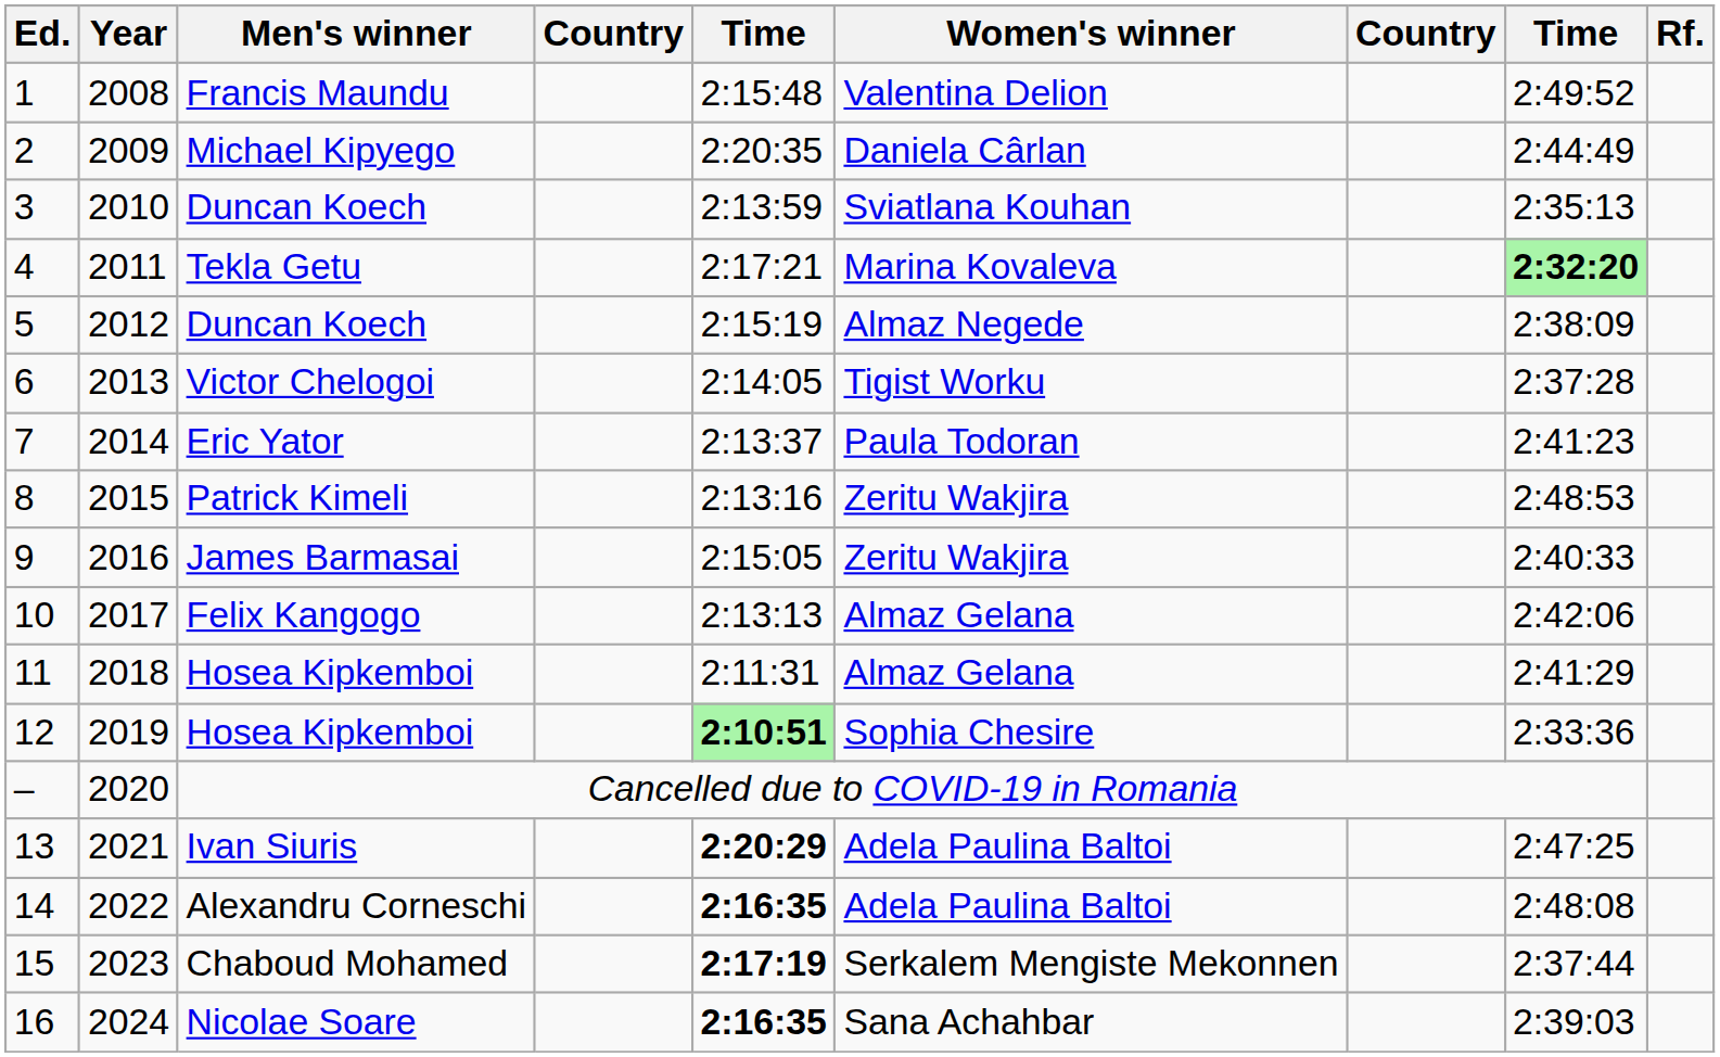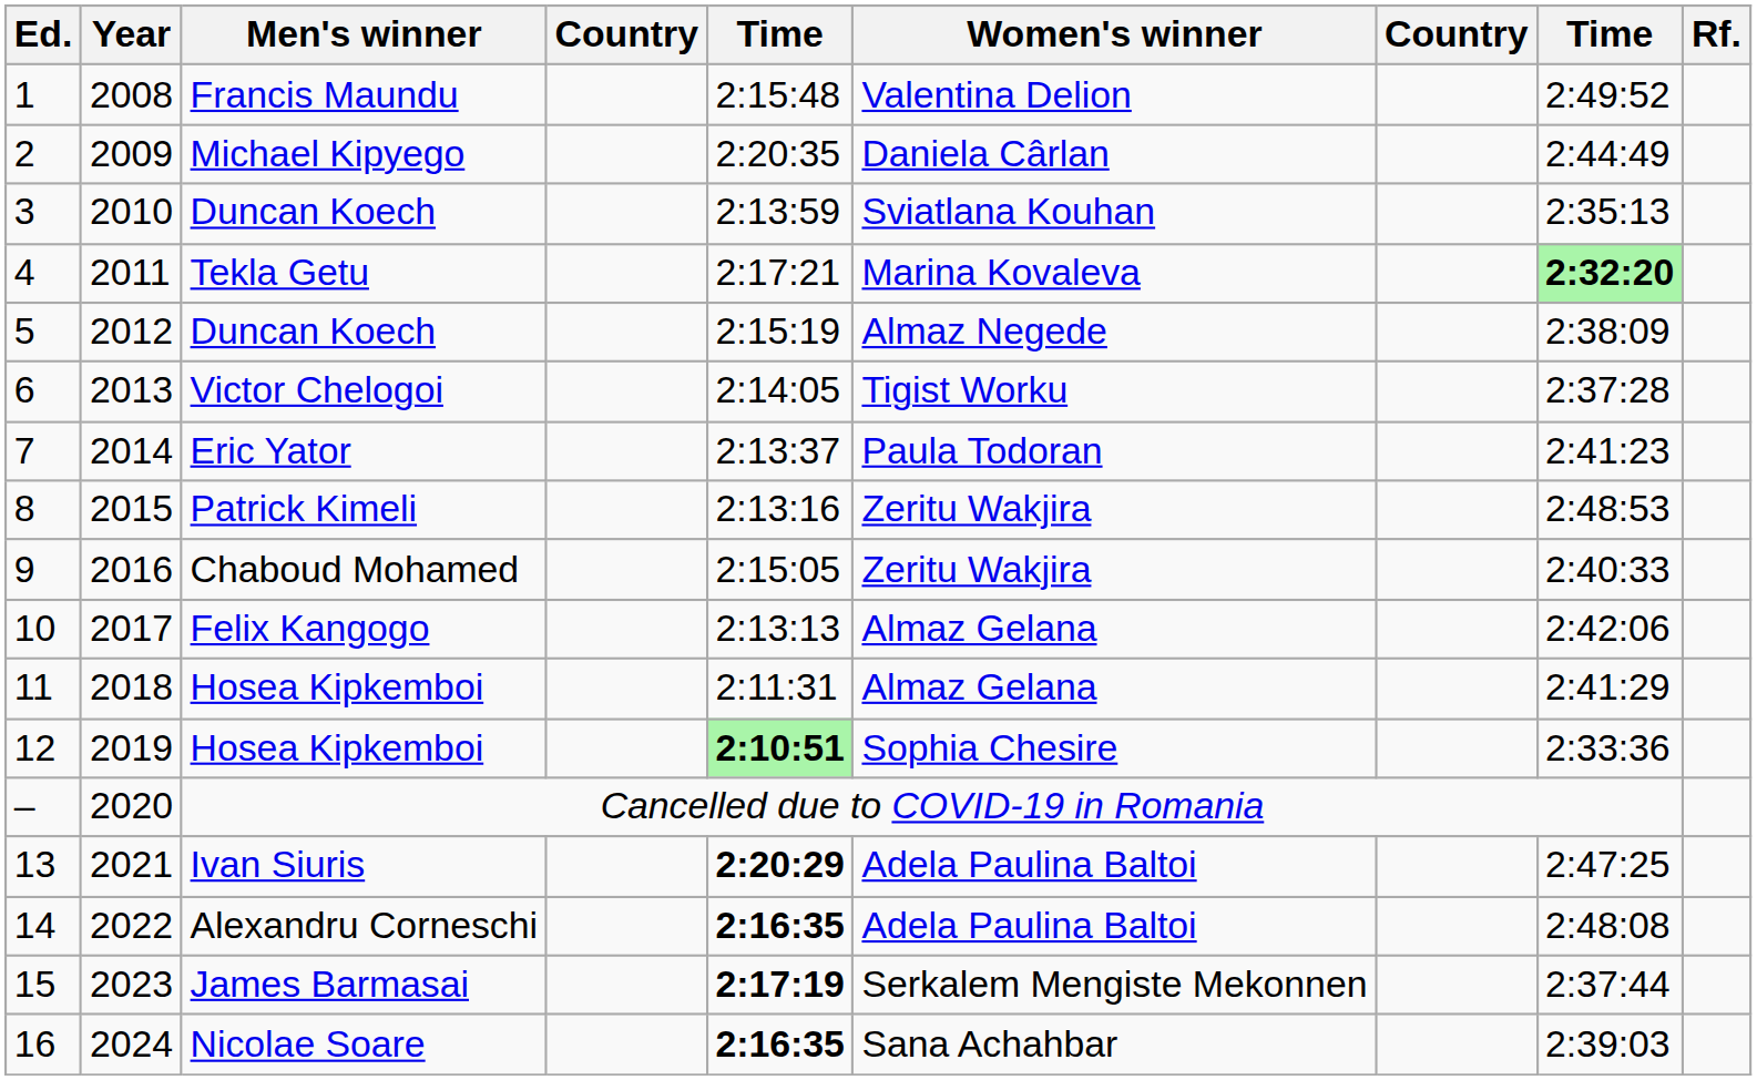9 | Men's winner: James Barmasai -> Chaboud Mohamed
15 | Men's winner: Chaboud Mohamed -> James Barmasai
